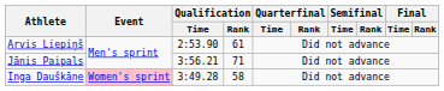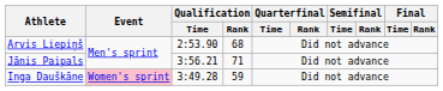Arvis Liepiņš | Qualification / Rank: 61 -> 68
Inga Dauškāne | Qualification / Rank: 58 -> 59
